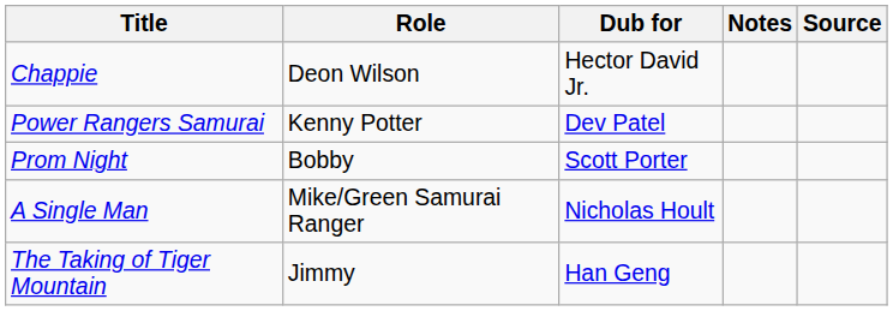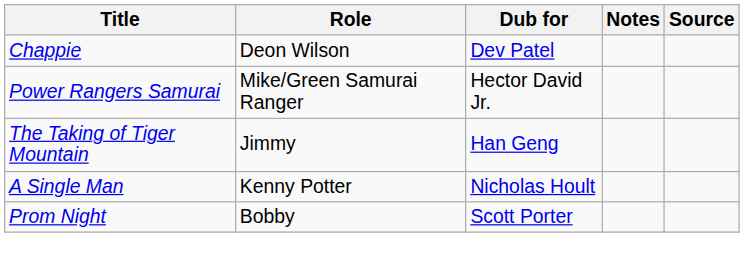Chappie | Dub for: Hector David Jr. -> Dev Patel
Power Rangers Samurai | Role: Kenny Potter -> Mike/Green Samurai Ranger
Power Rangers Samurai | Dub for: Dev Patel -> Hector David Jr.
rows swapped: Prom Night <-> The Taking of Tiger Mountain
A Single Man | Role: Mike/Green Samurai Ranger -> Kenny Potter
